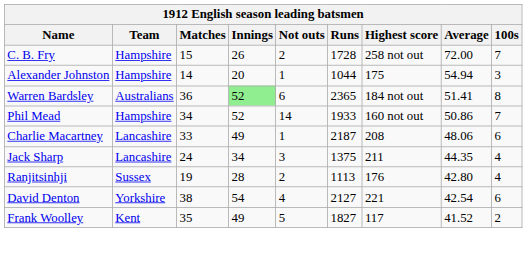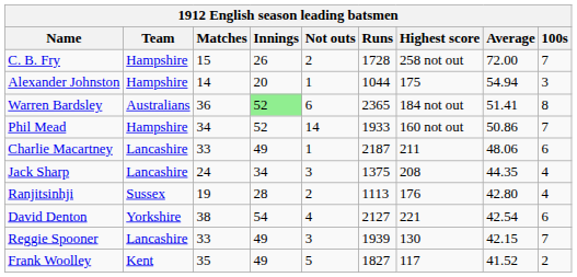Charlie Macartney | Highest score: 208 -> 211
Jack Sharp | Highest score: 211 -> 208
+ row: Reggie Spooner | Lancashire | 33 | 49 | 3 | 1939 | 130 | 42.15 | 7
